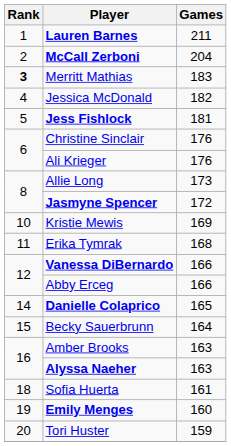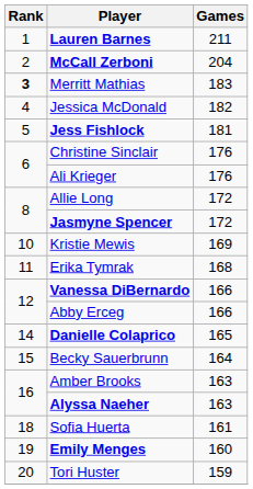Allie Long | Games: 173 -> 172
